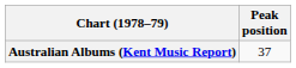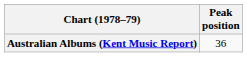Australian Albums (Kent Music Report) | Peak position: 37 -> 36
